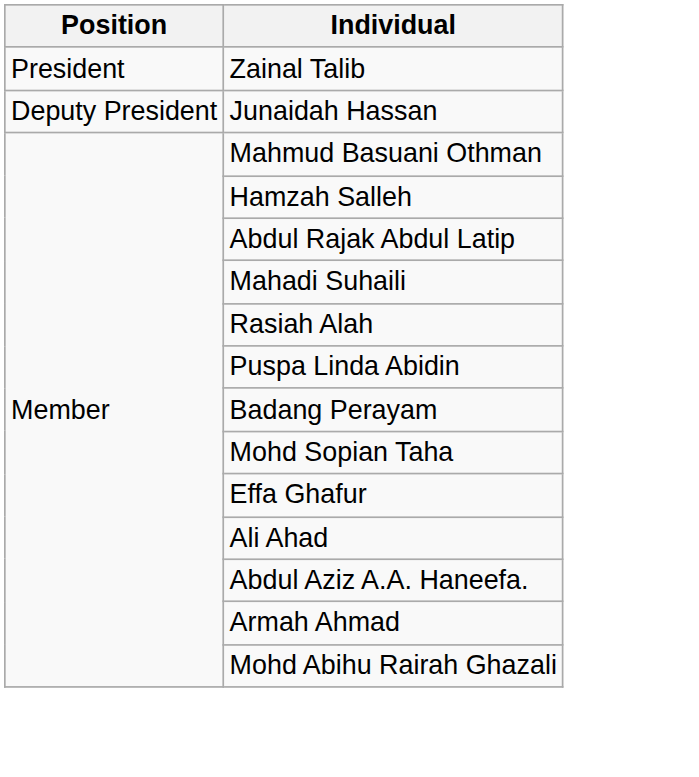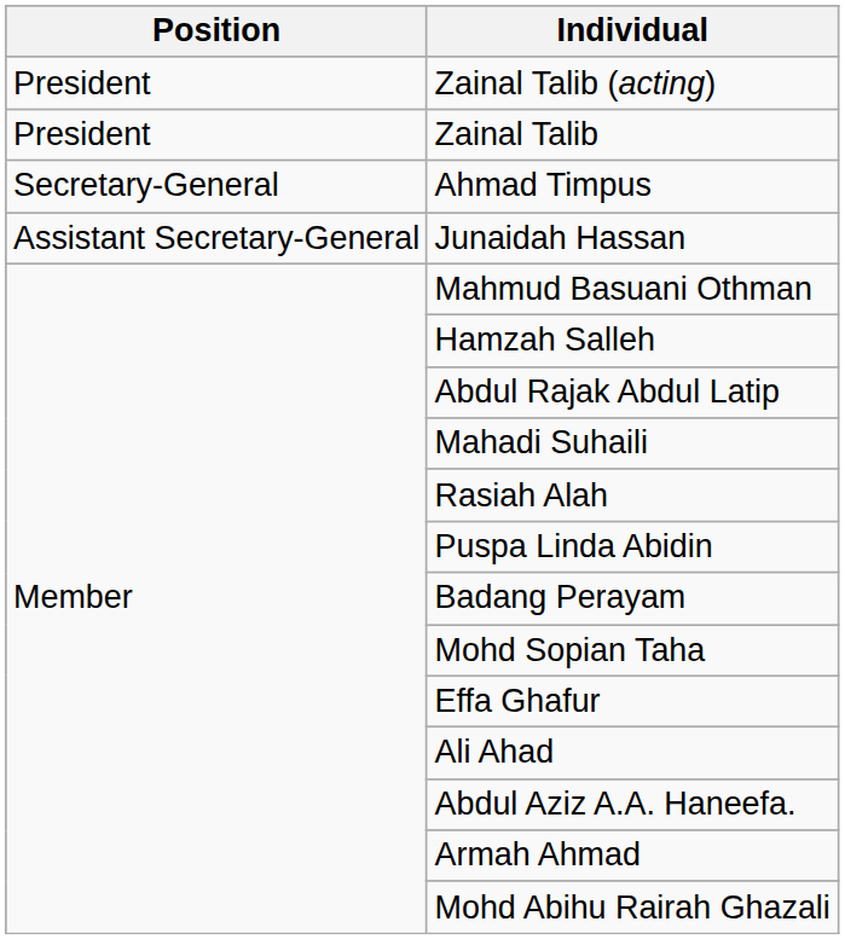+ row: President | Zainal Talib (acting)
+ row: Secretary-General | Ahmad Timpus
Junaidah Hassan | Position: Deputy President -> Assistant Secretary-General
